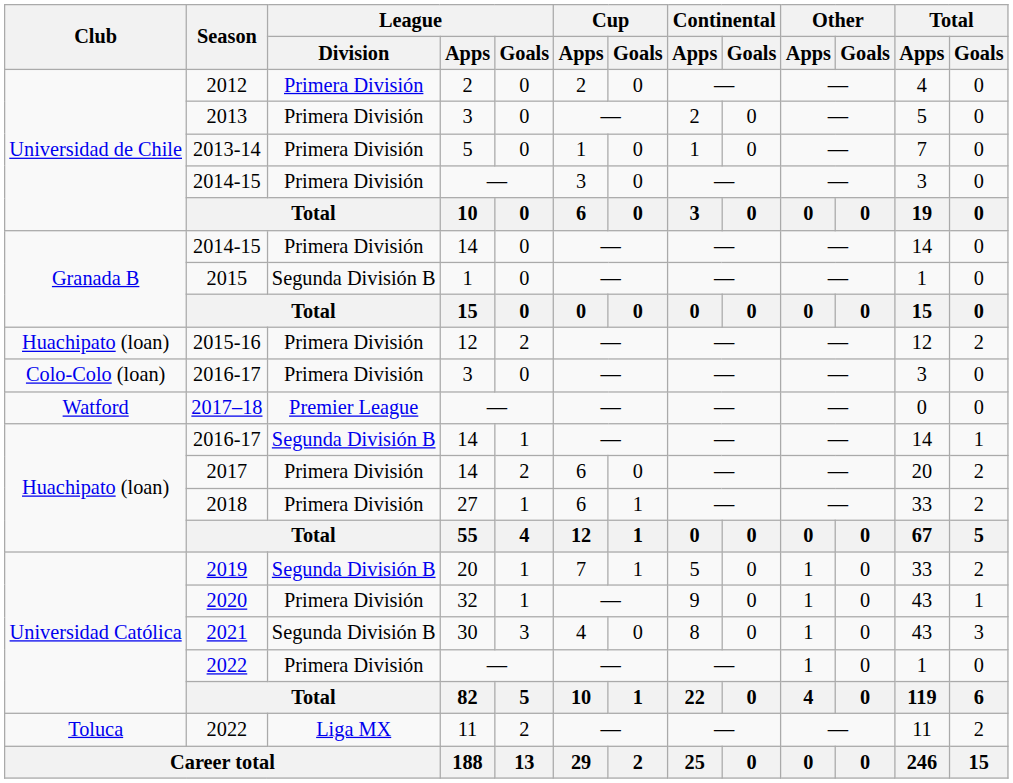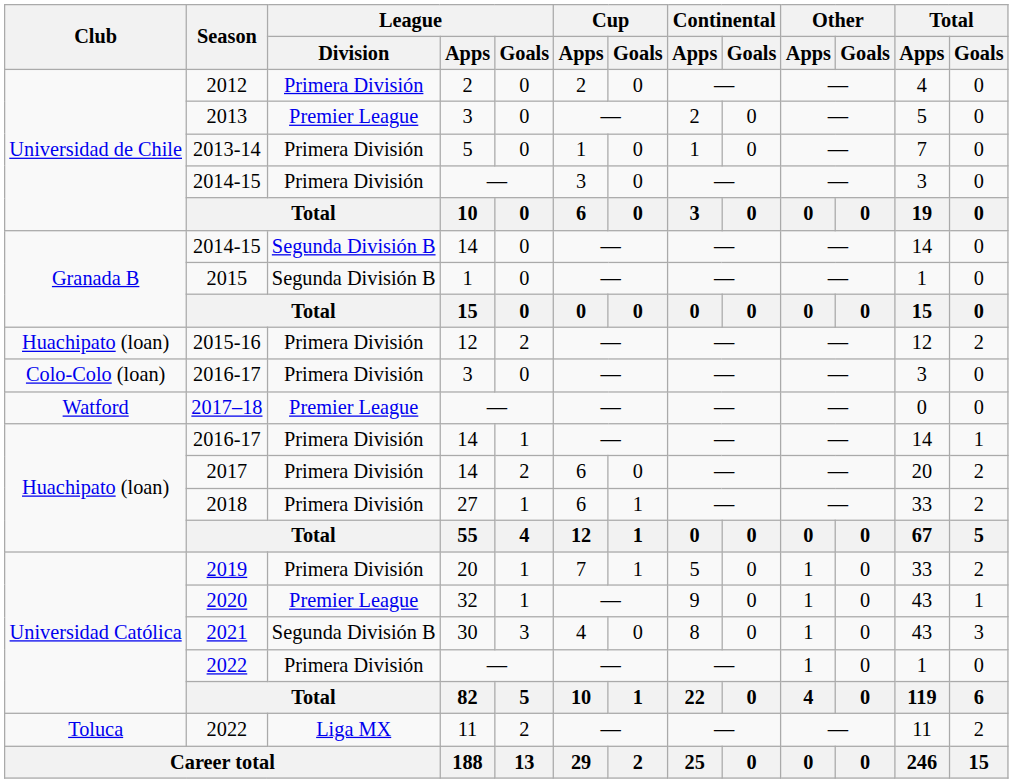2013 | League / Division: Primera División -> Premier League
2014-15 / 14 | League / Division: Primera División -> Segunda División B
2016-17 / 14 | League / Division: Segunda División B -> Primera División
2019 | League / Division: Segunda División B -> Primera División
2020 | League / Division: Primera División -> Premier League
